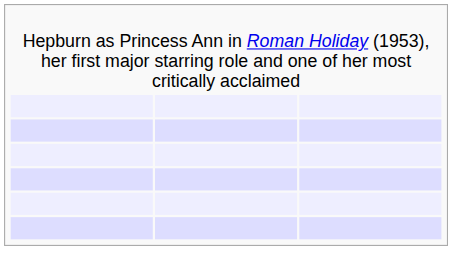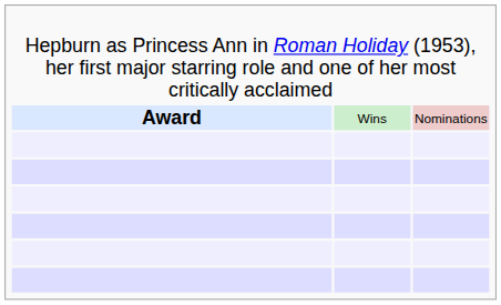+ row: Award | Wins | Nominations
